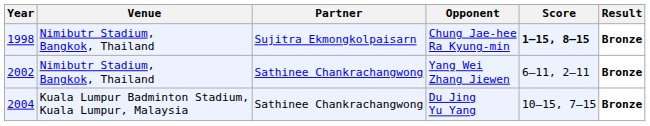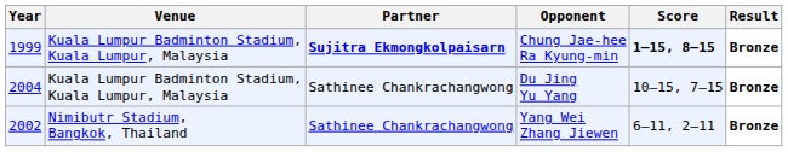Chung Jae-hee Ra Kyung-min | Year: 1998 -> 1999
Chung Jae-hee Ra Kyung-min | Venue: Nimibutr Stadium, Bangkok, Thailand -> Kuala Lumpur Badminton Stadium, Kuala Lumpur, Malaysia
Chung Jae-hee Ra Kyung-min | Partner: normal -> bold
rows swapped: Yang Wei Zhang Jiewen <-> Du Jing Yu Yang
